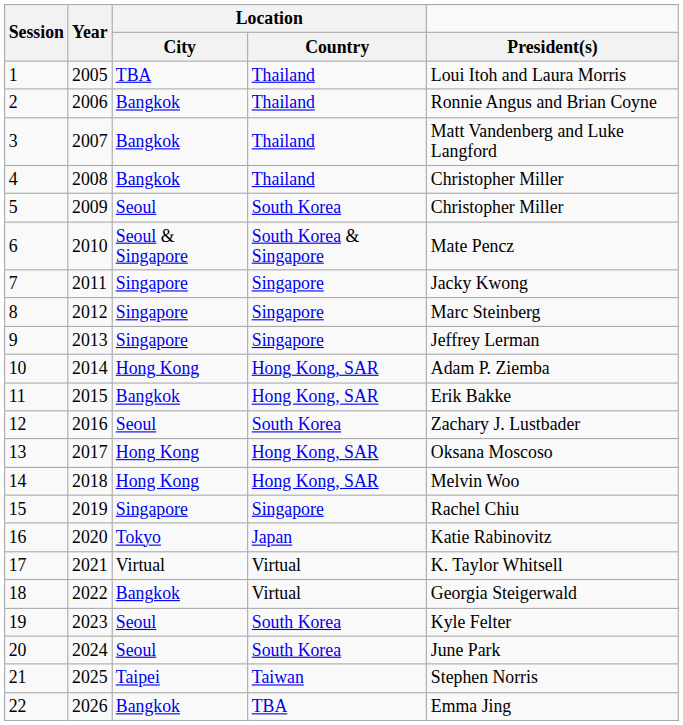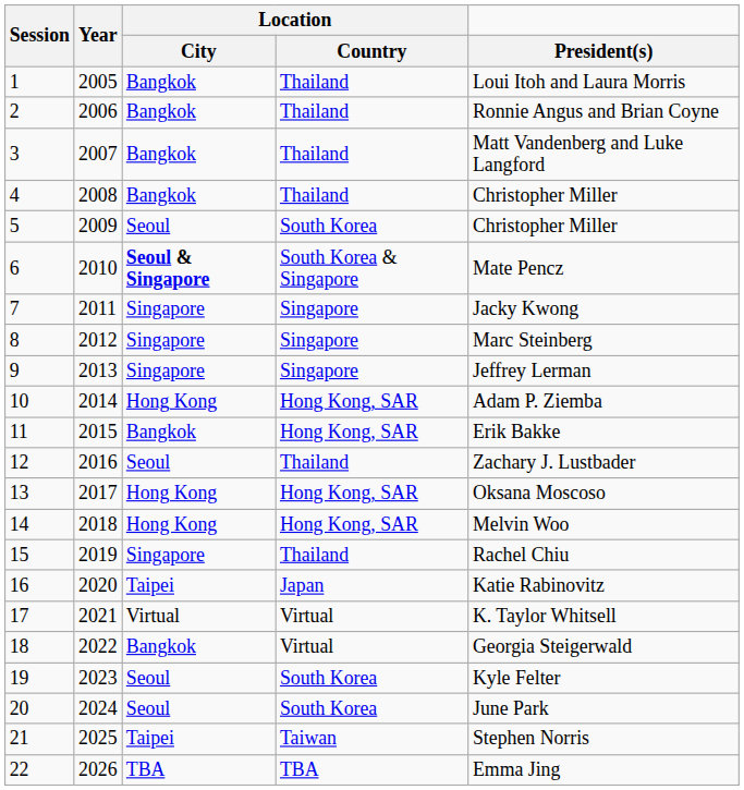1 | Location / City: TBA -> Bangkok
6 | Location / City: normal -> bold
12 | Location / Country: South Korea -> Thailand
15 | Location / Country: Singapore -> Thailand
16 | Location / City: Tokyo -> Taipei
22 | Location / City: Bangkok -> TBA
